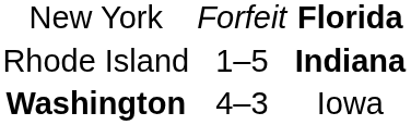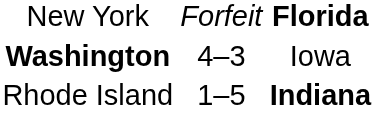rows swapped: Washington <-> Rhode Island
